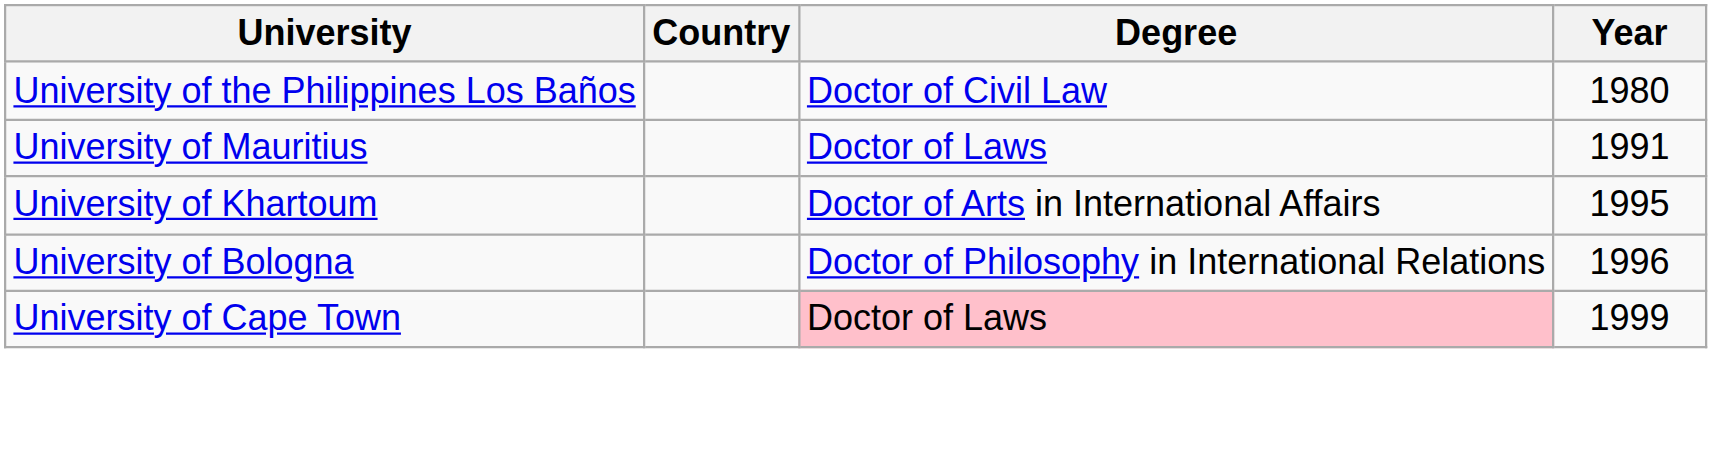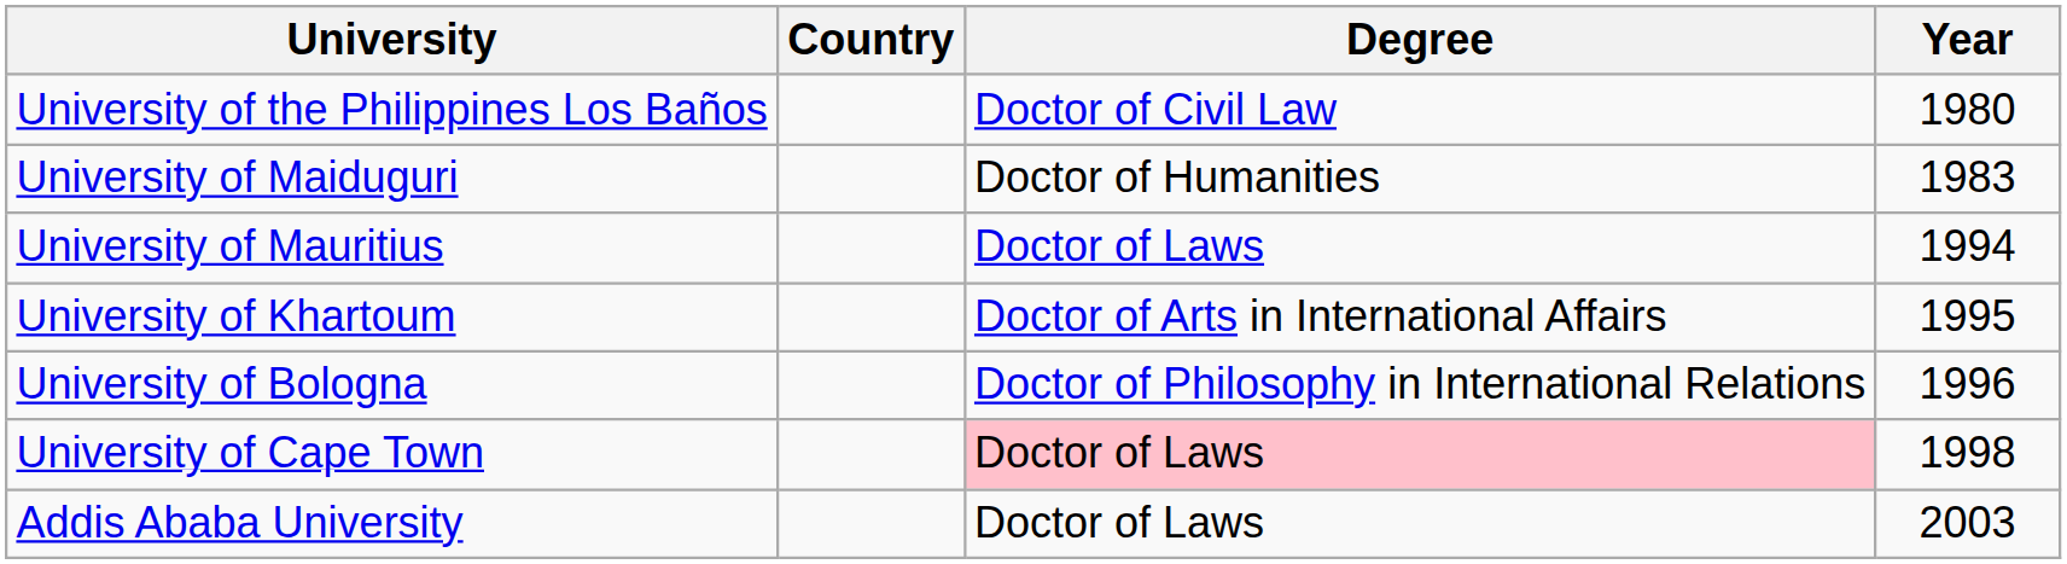+ row: University of Maiduguri | Doctor of Humanities | 1983
University of Mauritius | Year: 1991 -> 1994
University of Cape Town | Year: 1999 -> 1998
+ row: Addis Ababa University | Doctor of Laws | 2003
